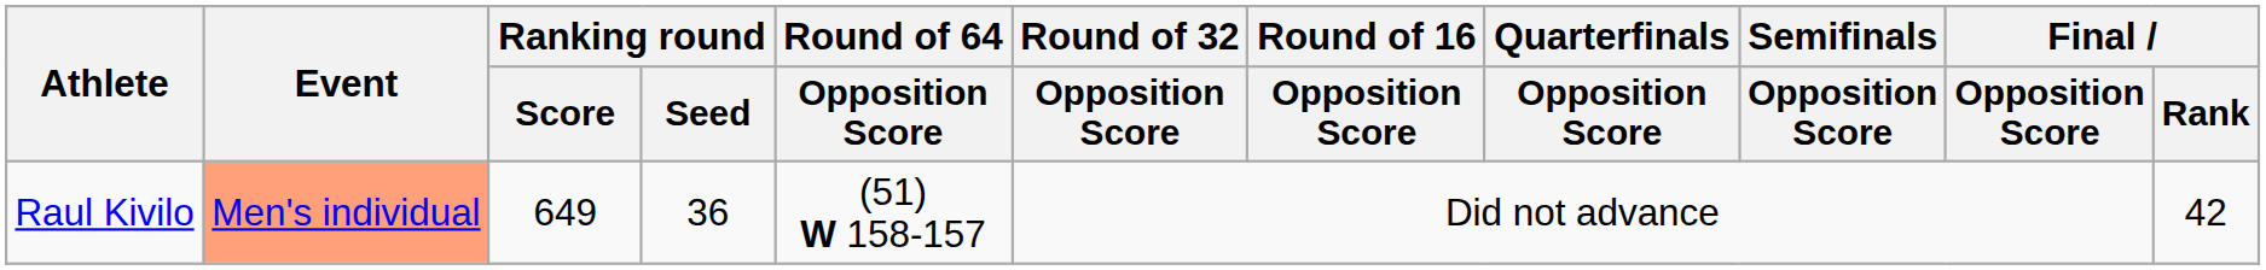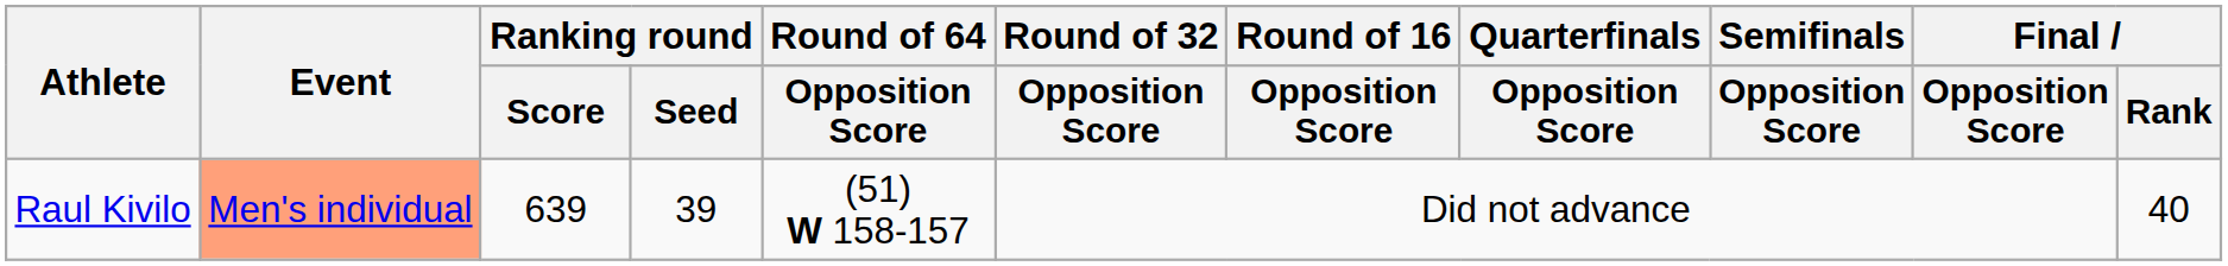Raul Kivilo | Ranking round / Score: 649 -> 639
Raul Kivilo | Ranking round / Seed: 36 -> 39
Raul Kivilo | Final / Rank: 42 -> 40
